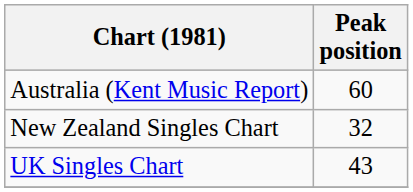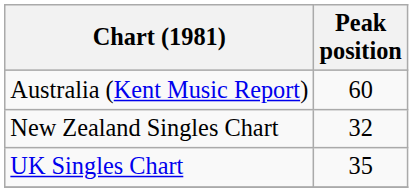UK Singles Chart | Peak position: 43 -> 35
